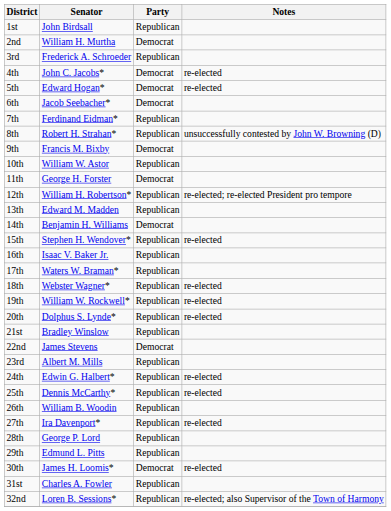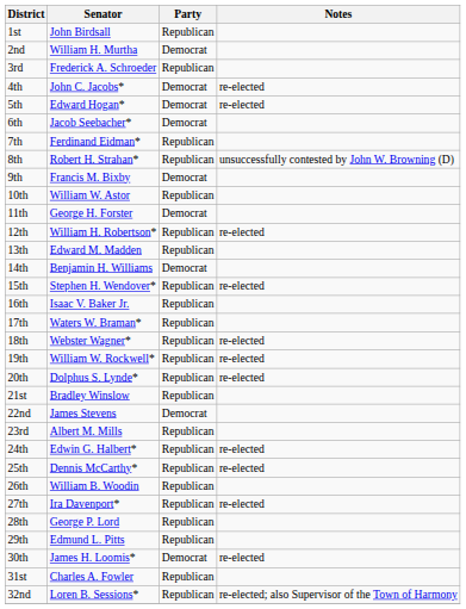12th | Notes: re-elected; re-elected President pro tempore -> re-elected
